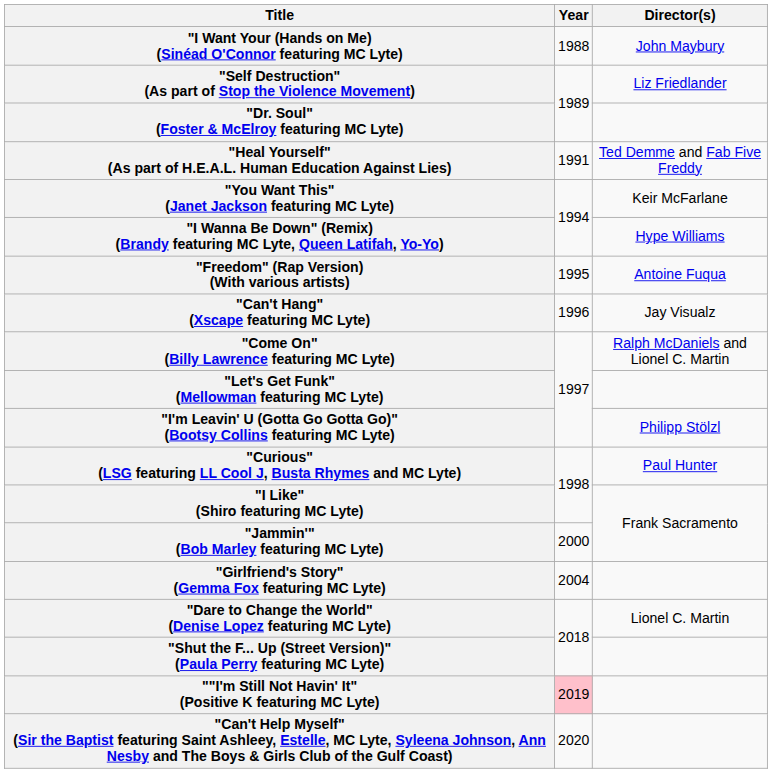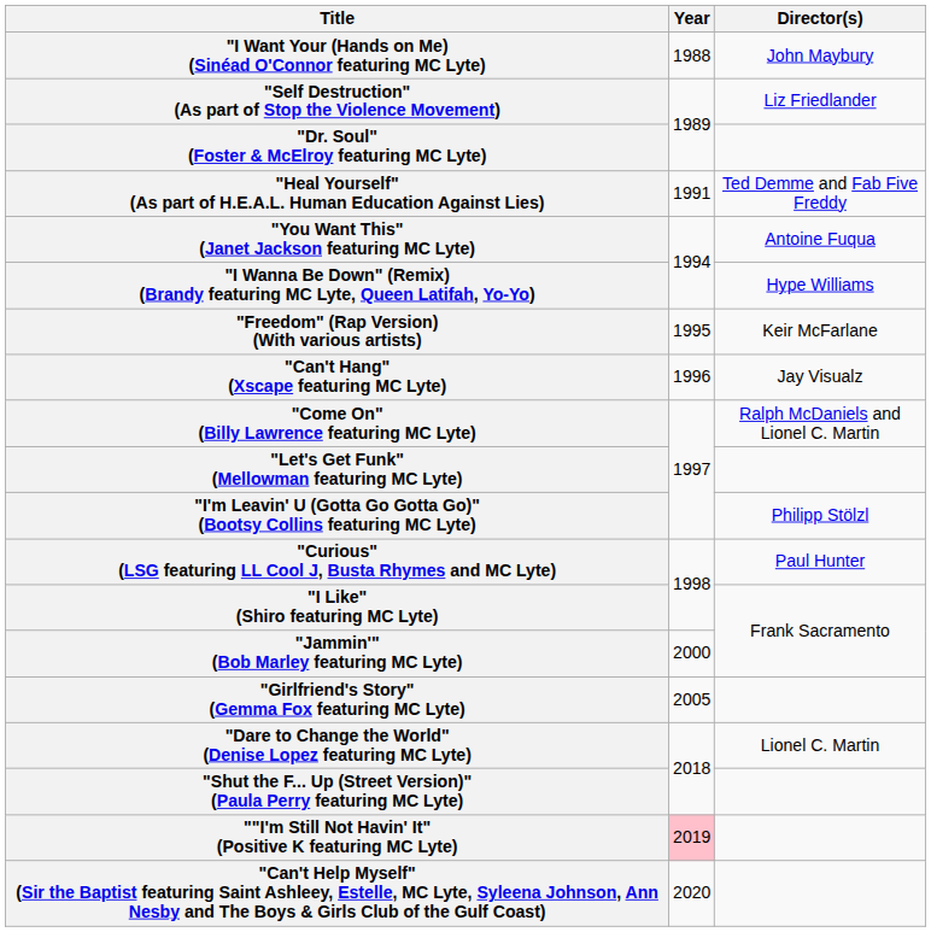"You Want This" (Janet Jackson featuring MC Lyte) | Director(s): Keir McFarlane -> Antoine Fuqua
"Freedom" (Rap Version) (With various artists) | Director(s): Antoine Fuqua -> Keir McFarlane
"Girlfriend's Story" (Gemma Fox featuring MC Lyte) | Year: 2004 -> 2005
